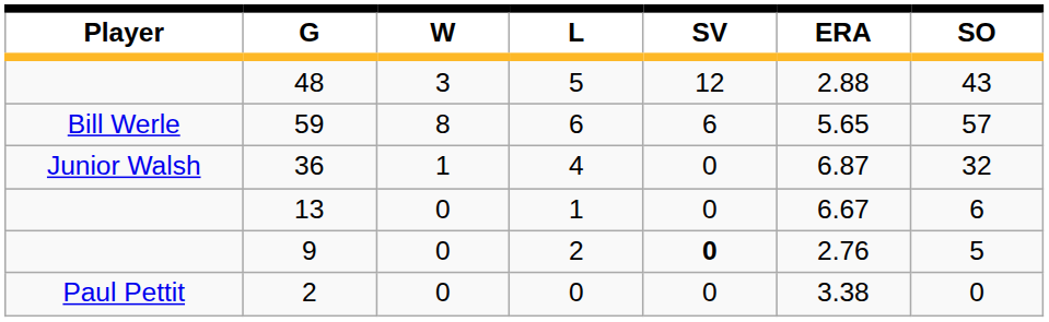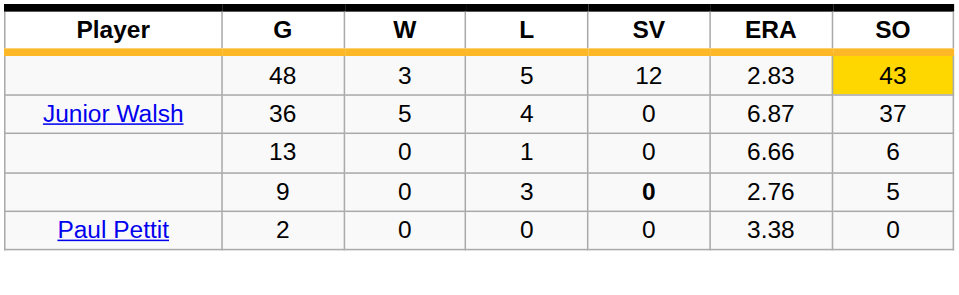48 | ERA: 2.88 -> 2.83
48 | SO: no background -> gold background
- row: Bill Werle | 59 | 8 | 6 | 6 | 5.65 | 57
36 | W: 1 -> 5
36 | SO: 32 -> 37
13 | ERA: 6.67 -> 6.66
9 | L: 2 -> 3
